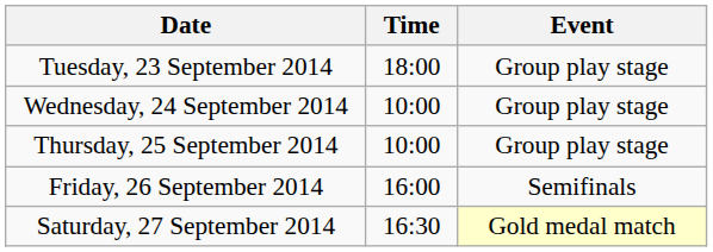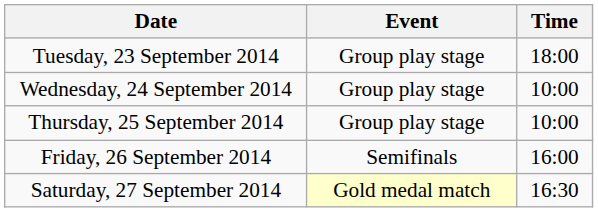columns swapped: Time <-> Event
